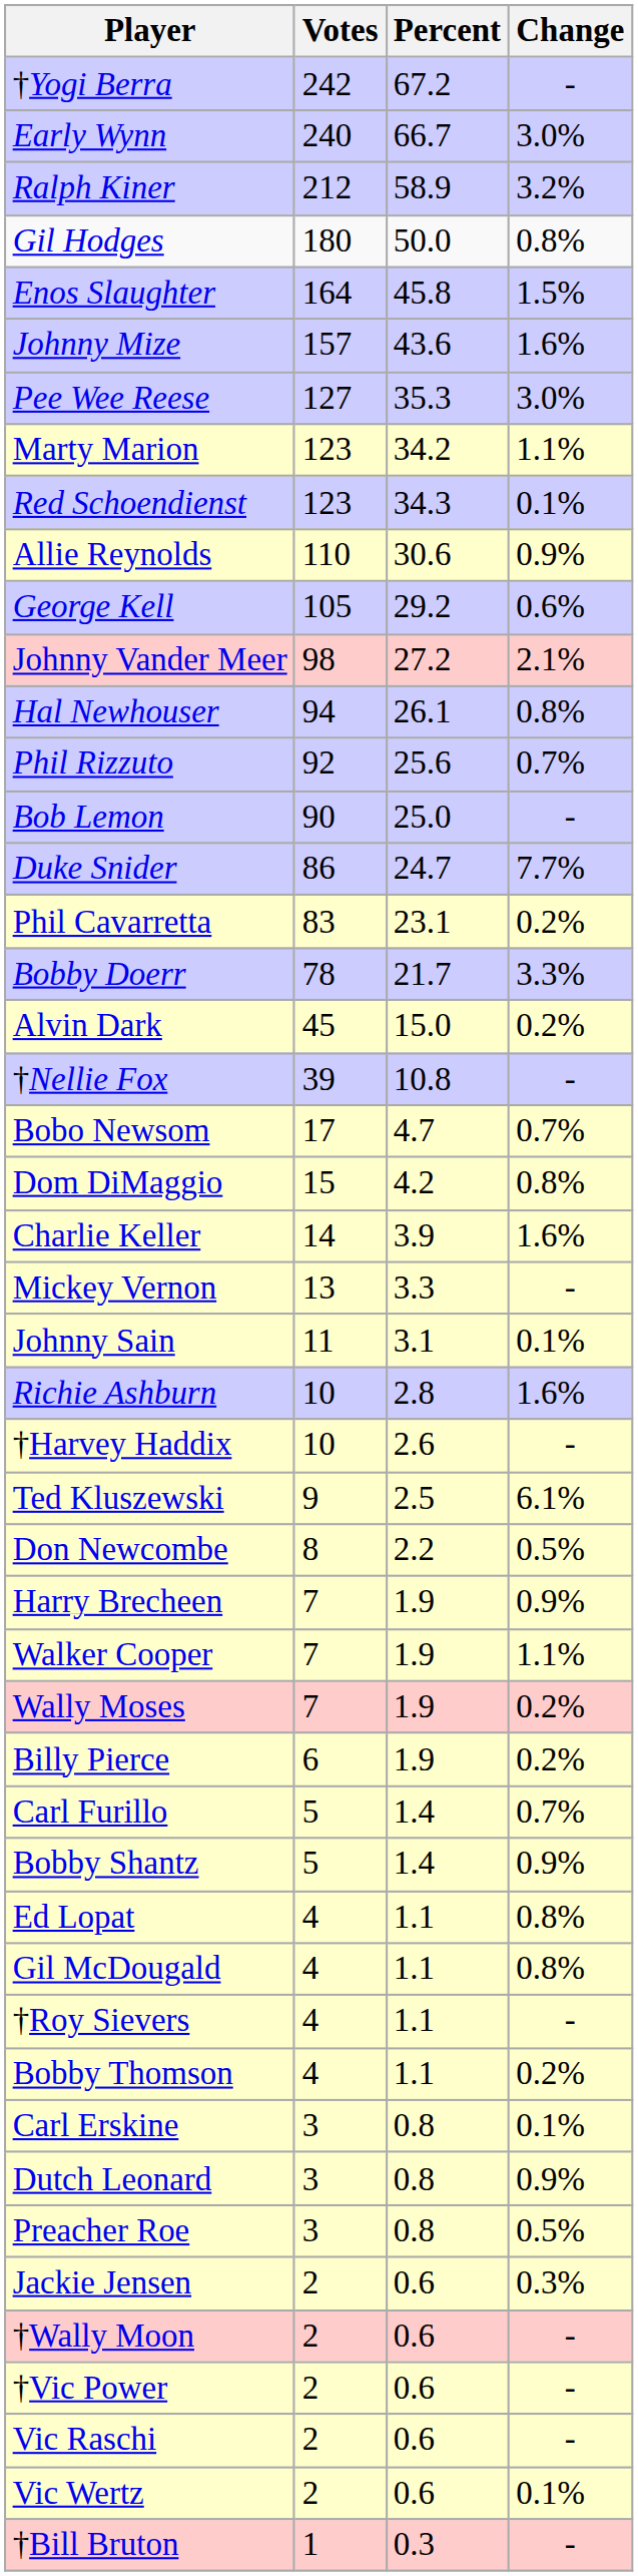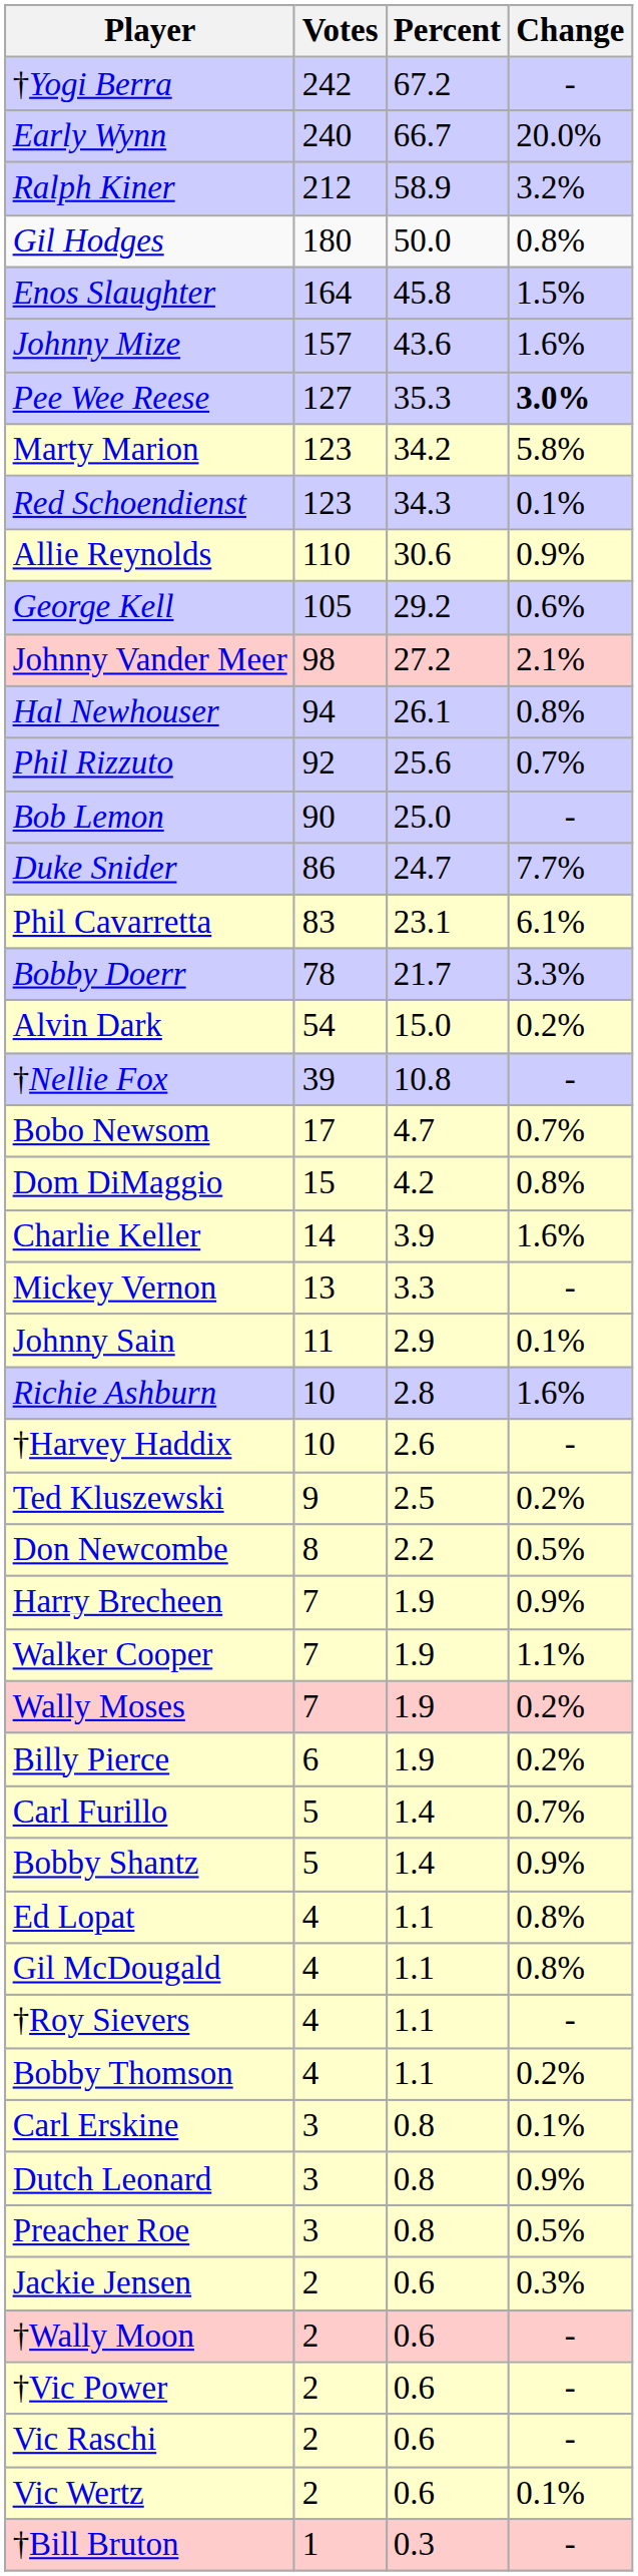Early Wynn | Change: 3.0% -> 20.0%
Pee Wee Reese | Change: normal -> bold
Marty Marion | Change: 1.1% -> 5.8%
Phil Cavarretta | Change: 0.2% -> 6.1%
Alvin Dark | Votes: 45 -> 54
Johnny Sain | Percent: 3.1 -> 2.9
Ted Kluszewski | Change: 6.1% -> 0.2%
